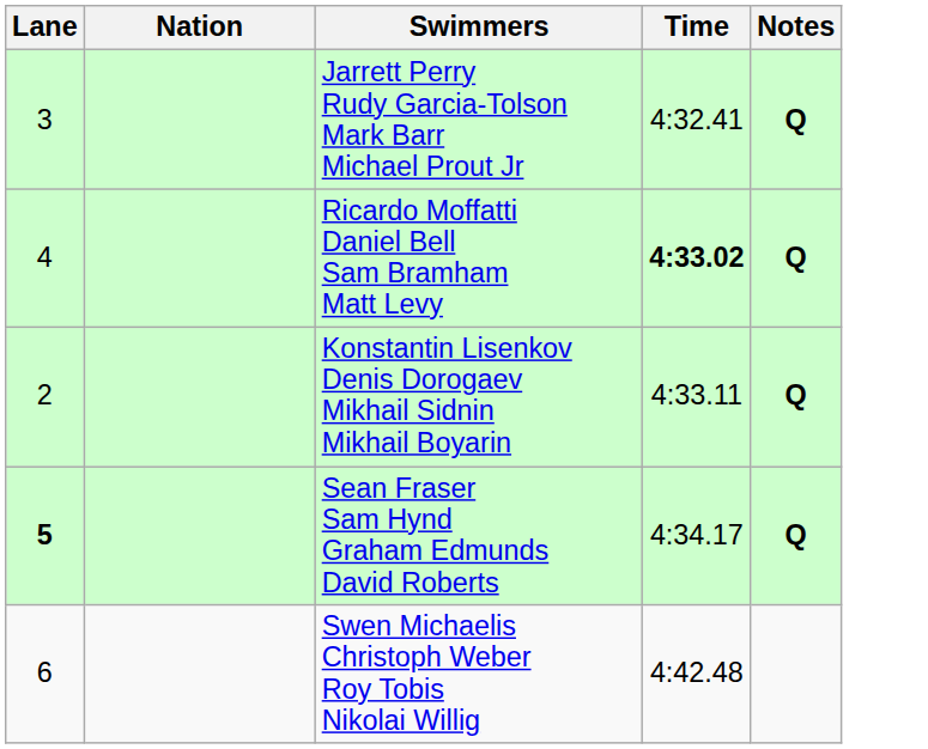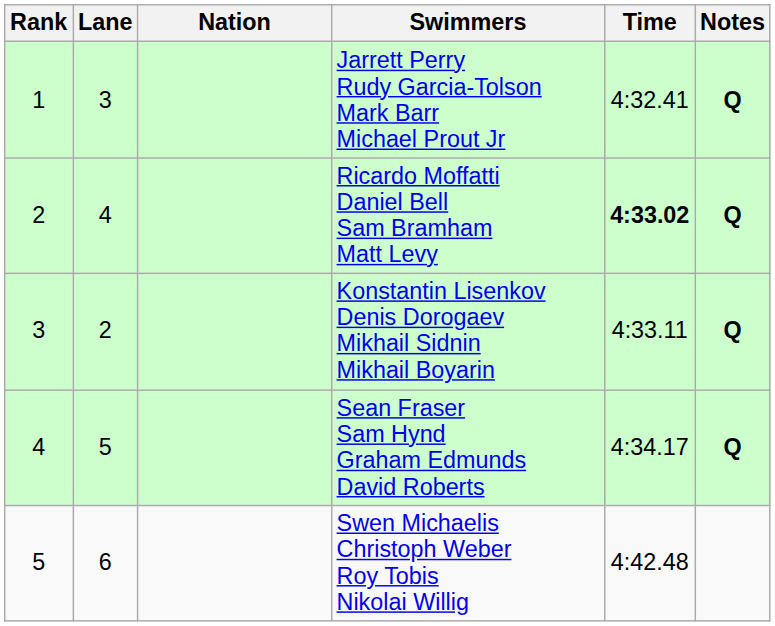+ column: Rank | 1 | 2 | 3 | 4 | 5
Sean Fraser Sam Hynd Graham Edmunds David Roberts | Lane: bold -> normal
